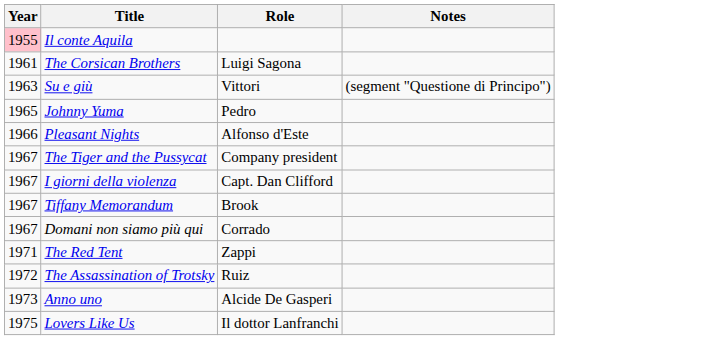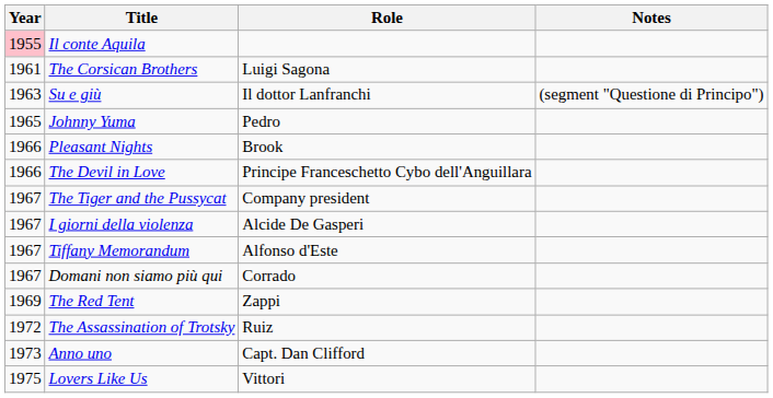Su e giù | Role: Vittori -> Il dottor Lanfranchi
Pleasant Nights | Role: Alfonso d'Este -> Brook
+ row: 1966 | The Devil in Love | Principe Franceschetto Cybo dell'Anguillara
I giorni della violenza | Role: Capt. Dan Clifford -> Alcide De Gasperi
Tiffany Memorandum | Role: Brook -> Alfonso d'Este
The Red Tent | Year: 1971 -> 1969
Anno uno | Role: Alcide De Gasperi -> Capt. Dan Clifford
Lovers Like Us | Role: Il dottor Lanfranchi -> Vittori
